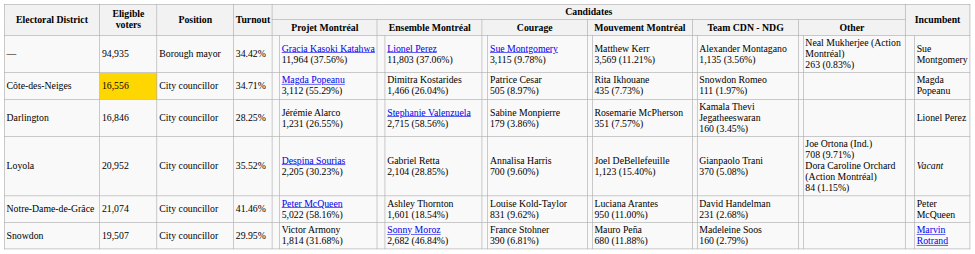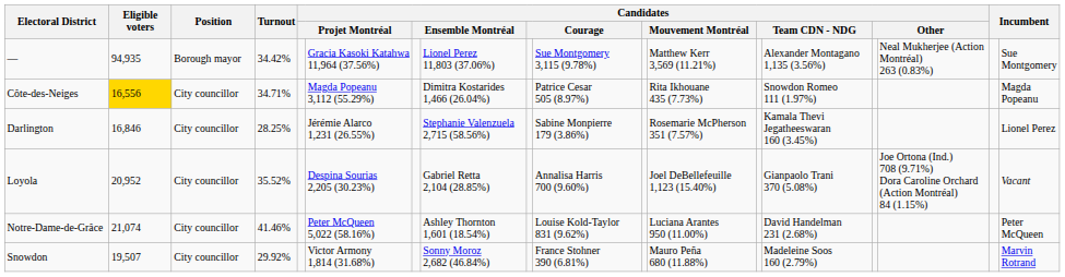Snowdon | Turnout: 29.95% -> 29.92%
